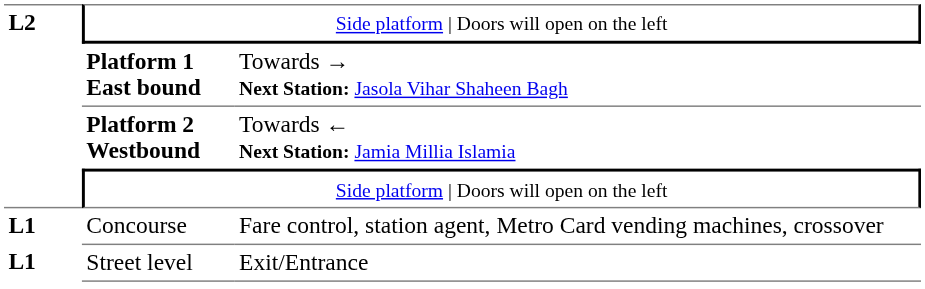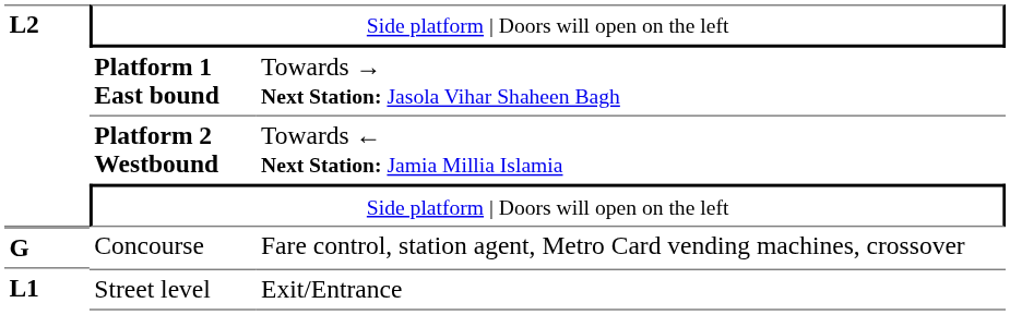Concourse | column 1: L1 -> G
